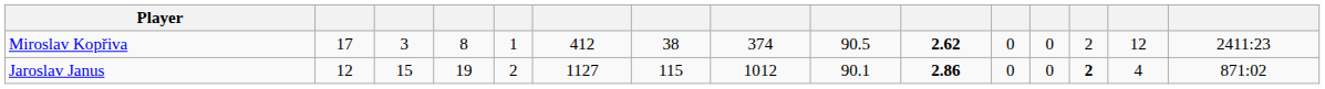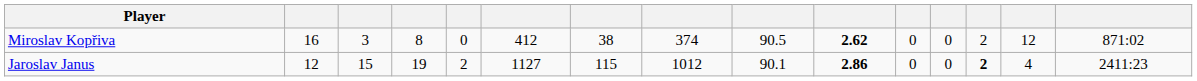Miroslav Kopřiva | column 2: 17 -> 16
Miroslav Kopřiva | column 5: 1 -> 0
Miroslav Kopřiva | column 15: 2411:23 -> 871:02
Jaroslav Janus | column 15: 871:02 -> 2411:23
